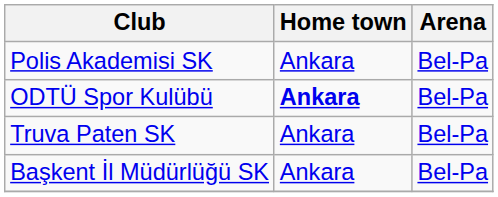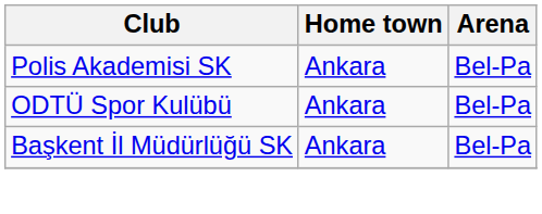ODTÜ Spor Kulübü | Home town: bold -> normal
- row: Truva Paten SK | Ankara | Bel-Pa
